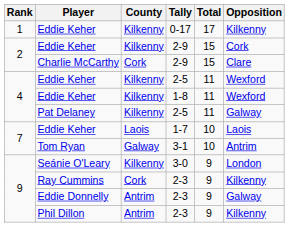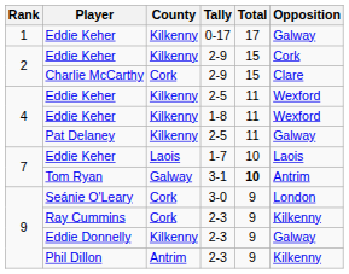Eddie Keher / 0-17 | Opposition: Kilkenny -> Galway
Tom Ryan | Total: normal -> bold
Seánie O'Leary | County: Kilkenny -> Cork
Eddie Donnelly | County: Antrim -> Kilkenny
